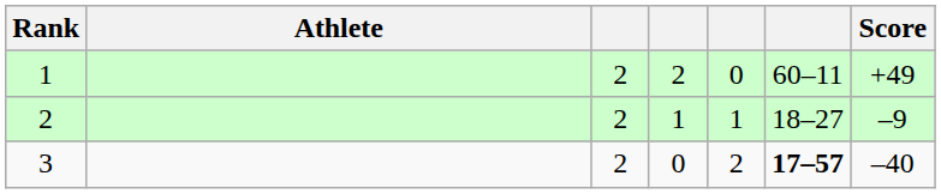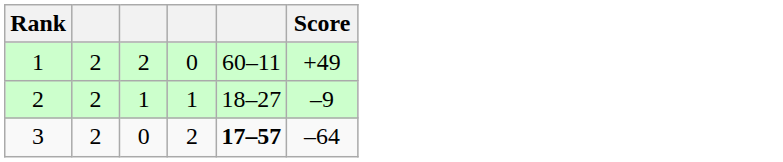- column: Athlete
3 | Score: –40 -> –64
